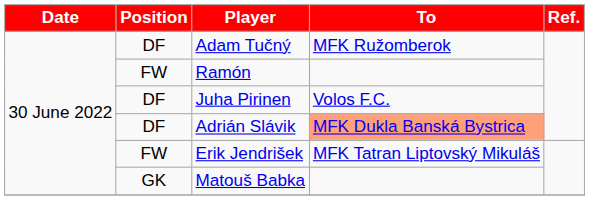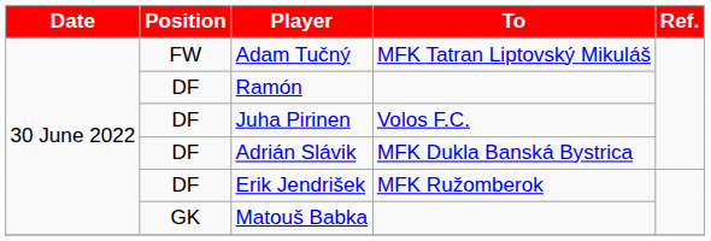Adam Tučný | Position: DF -> FW
Adam Tučný | To: MFK Ružomberok -> MFK Tatran Liptovský Mikuláš
Ramón | Position: FW -> DF
Adrián Slávik | To: lightsalmon background -> no background
Erik Jendrišek | Position: FW -> DF
Erik Jendrišek | To: MFK Tatran Liptovský Mikuláš -> MFK Ružomberok
